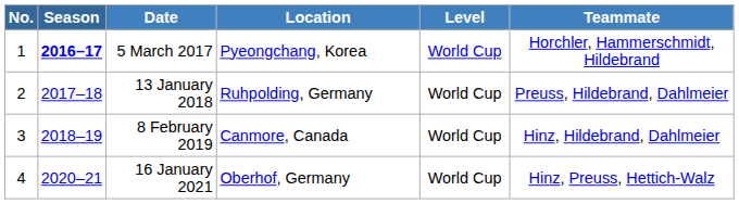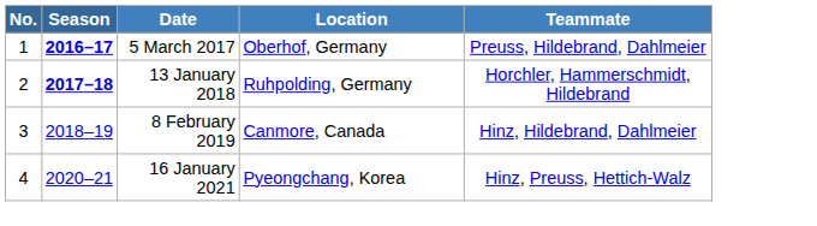- column: Level | World Cup | World Cup | World Cup | World Cup
5 March 2017 | Location: Pyeongchang, Korea -> Oberhof, Germany
5 March 2017 | Teammate: Horchler, Hammerschmidt, Hildebrand -> Preuss, Hildebrand, Dahlmeier
13 January 2018 | Season: normal -> bold
13 January 2018 | Teammate: Preuss, Hildebrand, Dahlmeier -> Horchler, Hammerschmidt, Hildebrand
16 January 2021 | Location: Oberhof, Germany -> Pyeongchang, Korea
